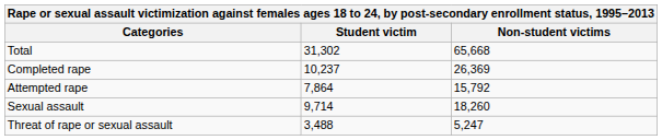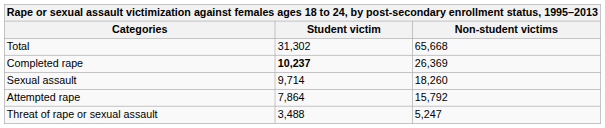Completed rape | Student victim: normal -> bold
rows swapped: Attempted rape <-> Sexual assault
